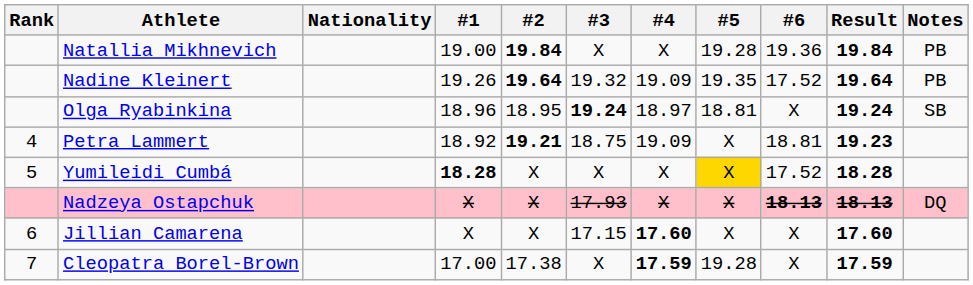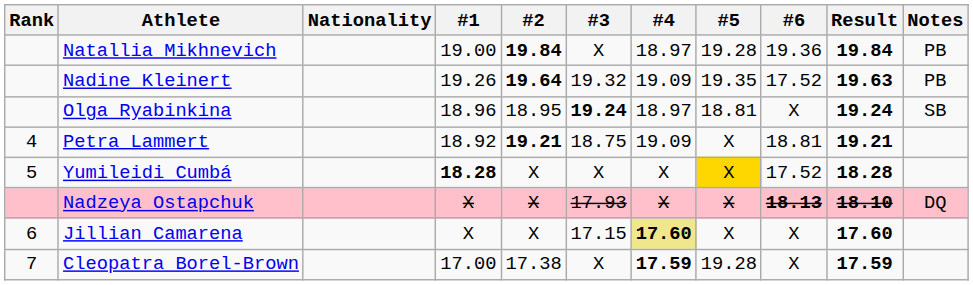Natallia Mikhnevich | #4: X -> 18.97
Nadine Kleinert | Result: 19.64 -> 19.63
Petra Lammert | Result: 19.23 -> 19.21
Nadzeya Ostapchuk | Result: 18.13 -> 18.10
Jillian Camarena | #4: no background -> khaki background
